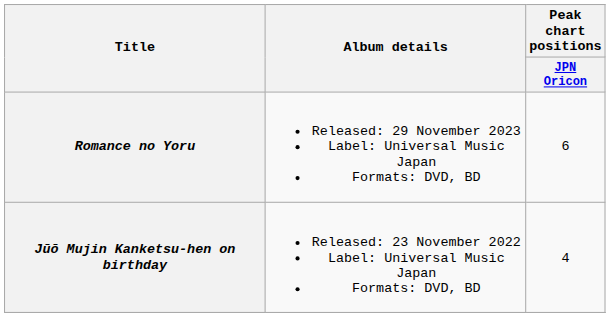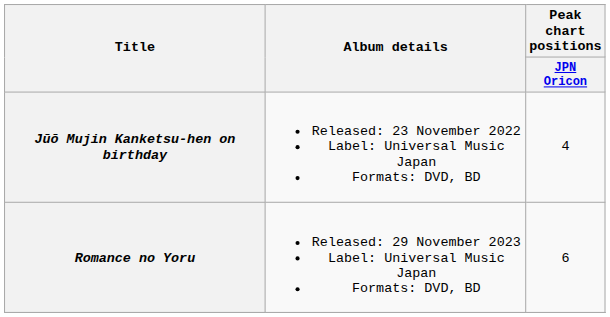rows swapped: Jūō Mujin Kanketsu-hen on birthday <-> Romance no Yoru
